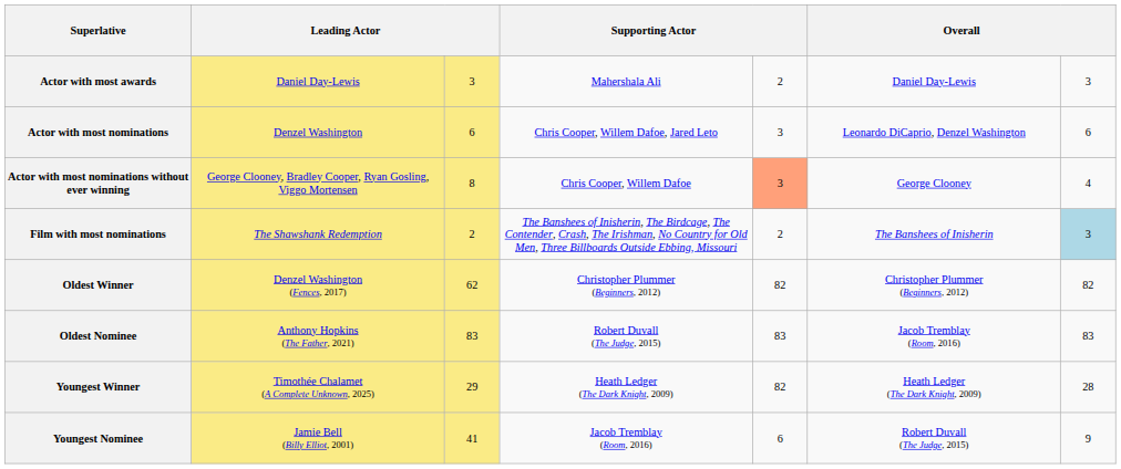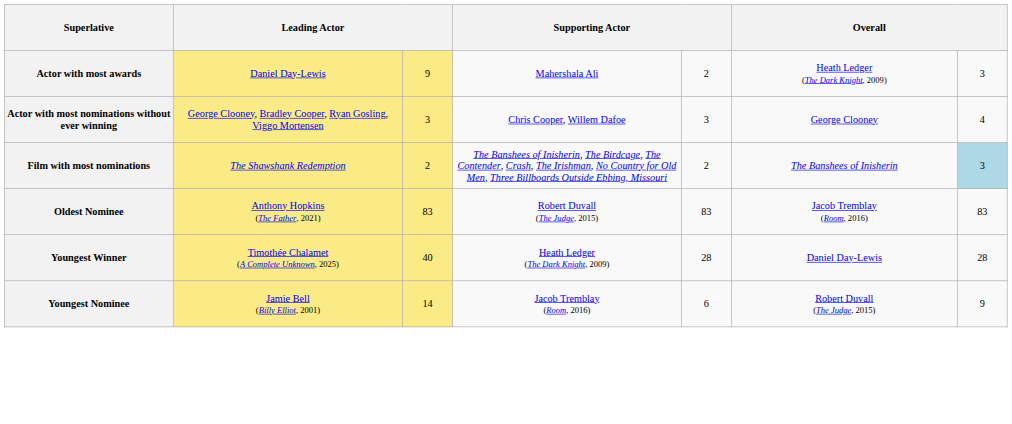Actor with most awards | column 3: 3 -> 9
Actor with most awards | column 6: Daniel Day-Lewis -> Heath Ledger (The Dark Knight, 2009)
- row: Actor with most nominations | Denzel Washington | 6 | Chris Cooper, Willem Dafoe, Jared Leto | 3 | Leonardo DiCaprio, Denzel Washington | 6
Actor with most nominations without ever winning | column 3: 8 -> 3
Actor with most nominations without ever winning | column 5: lightsalmon background -> no background
- row: Oldest Winner | Denzel Washington (Fences, 2017) | 62 | Christopher Plummer (Beginners, 2012) | 82 | Christopher Plummer (Beginners, 2012) | 82
Youngest Winner | column 3: 29 -> 40
Youngest Winner | column 5: 82 -> 28
Youngest Winner | column 6: Heath Ledger (The Dark Knight, 2009) -> Daniel Day-Lewis
Youngest Nominee | column 3: 41 -> 14
